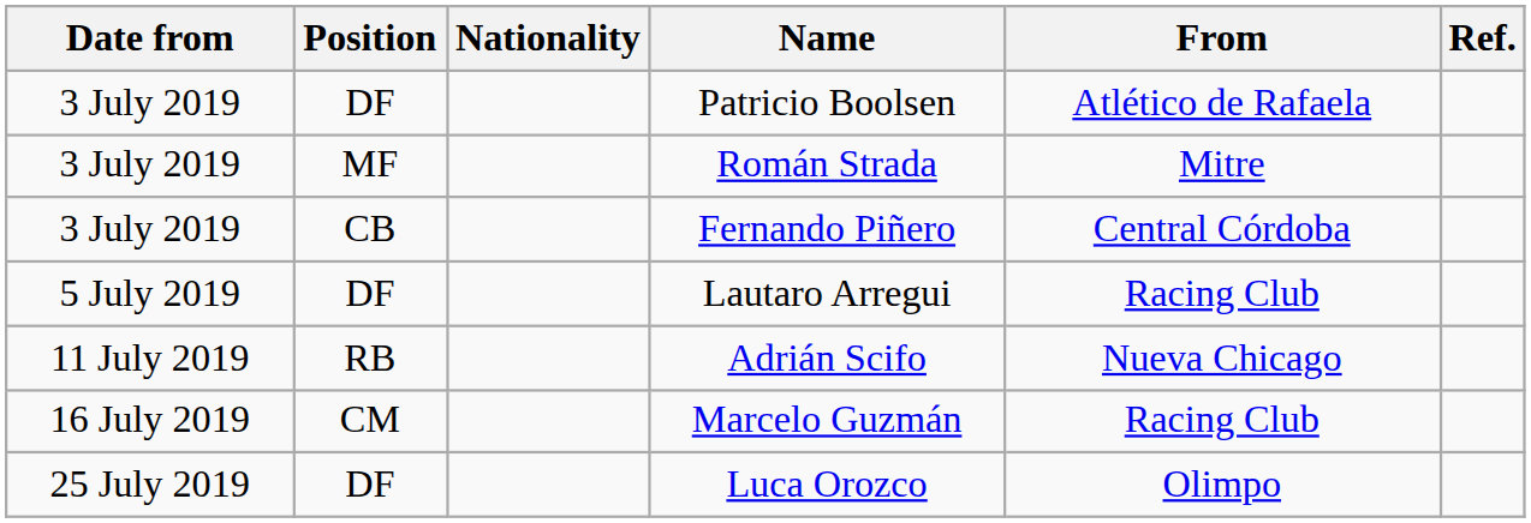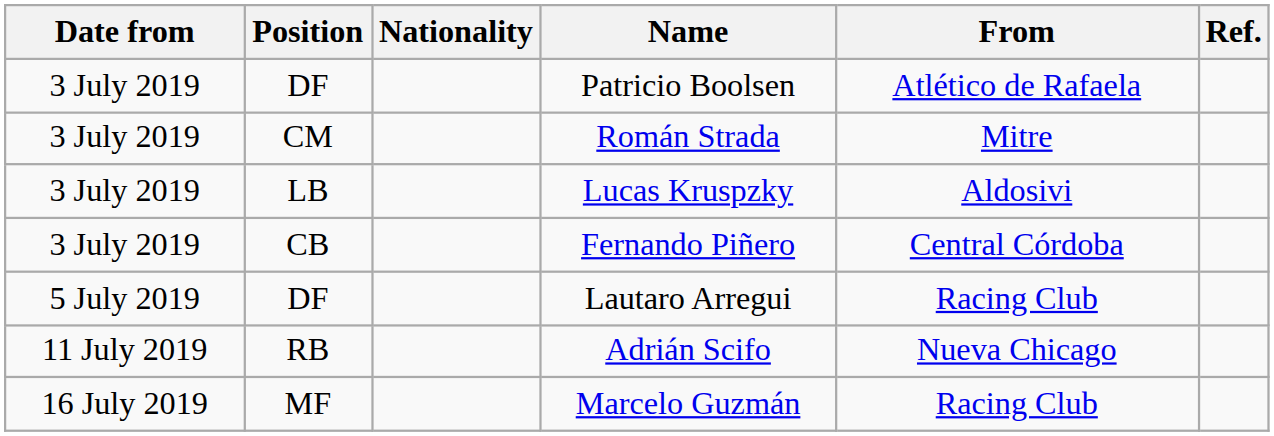Román Strada | Position: MF -> CM
+ row: 3 July 2019 | LB | Lucas Kruspzky | Aldosivi
Marcelo Guzmán | Position: CM -> MF
- row: 25 July 2019 | DF | Luca Orozco | Olimpo
